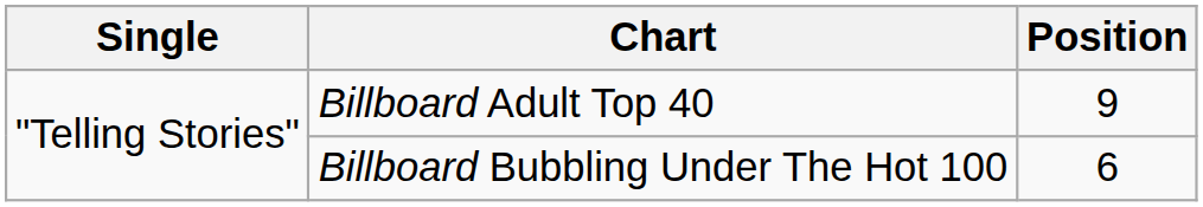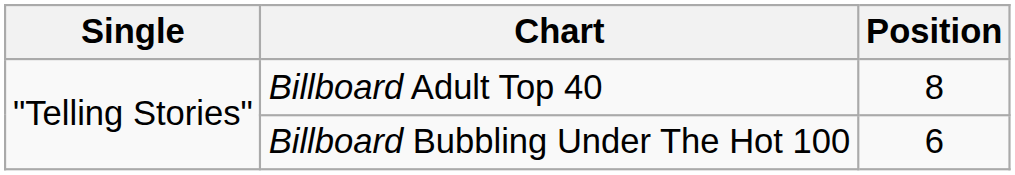Billboard Adult Top 40 | Position: 9 -> 8
